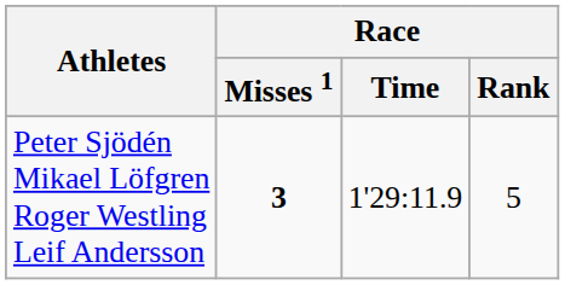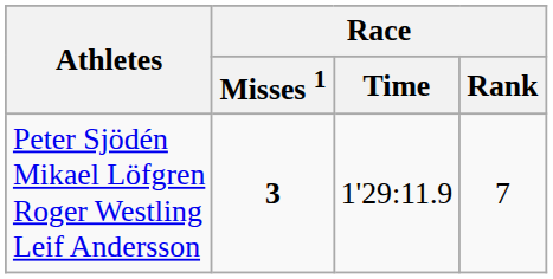Peter Sjödén Mikael Löfgren Roger Westling Leif Andersson | Race / Rank: 5 -> 7
